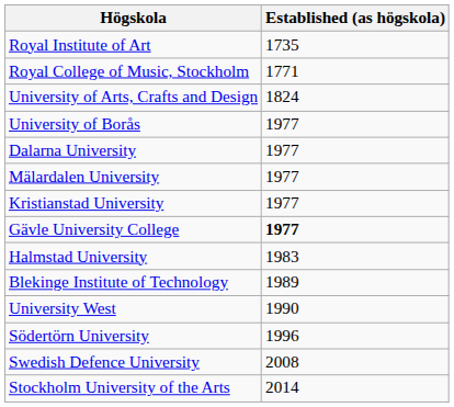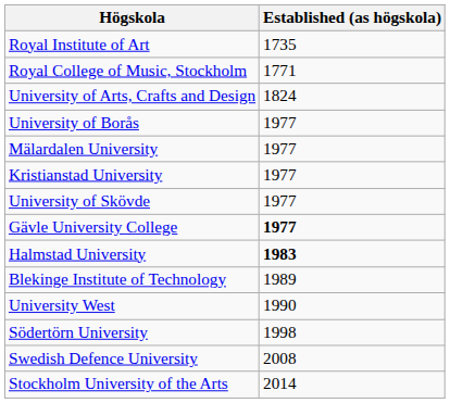- row: Dalarna University | 1977
+ row: University of Skövde | 1977
Halmstad University | Established (as högskola): normal -> bold
Södertörn University | Established (as högskola): 1996 -> 1998
